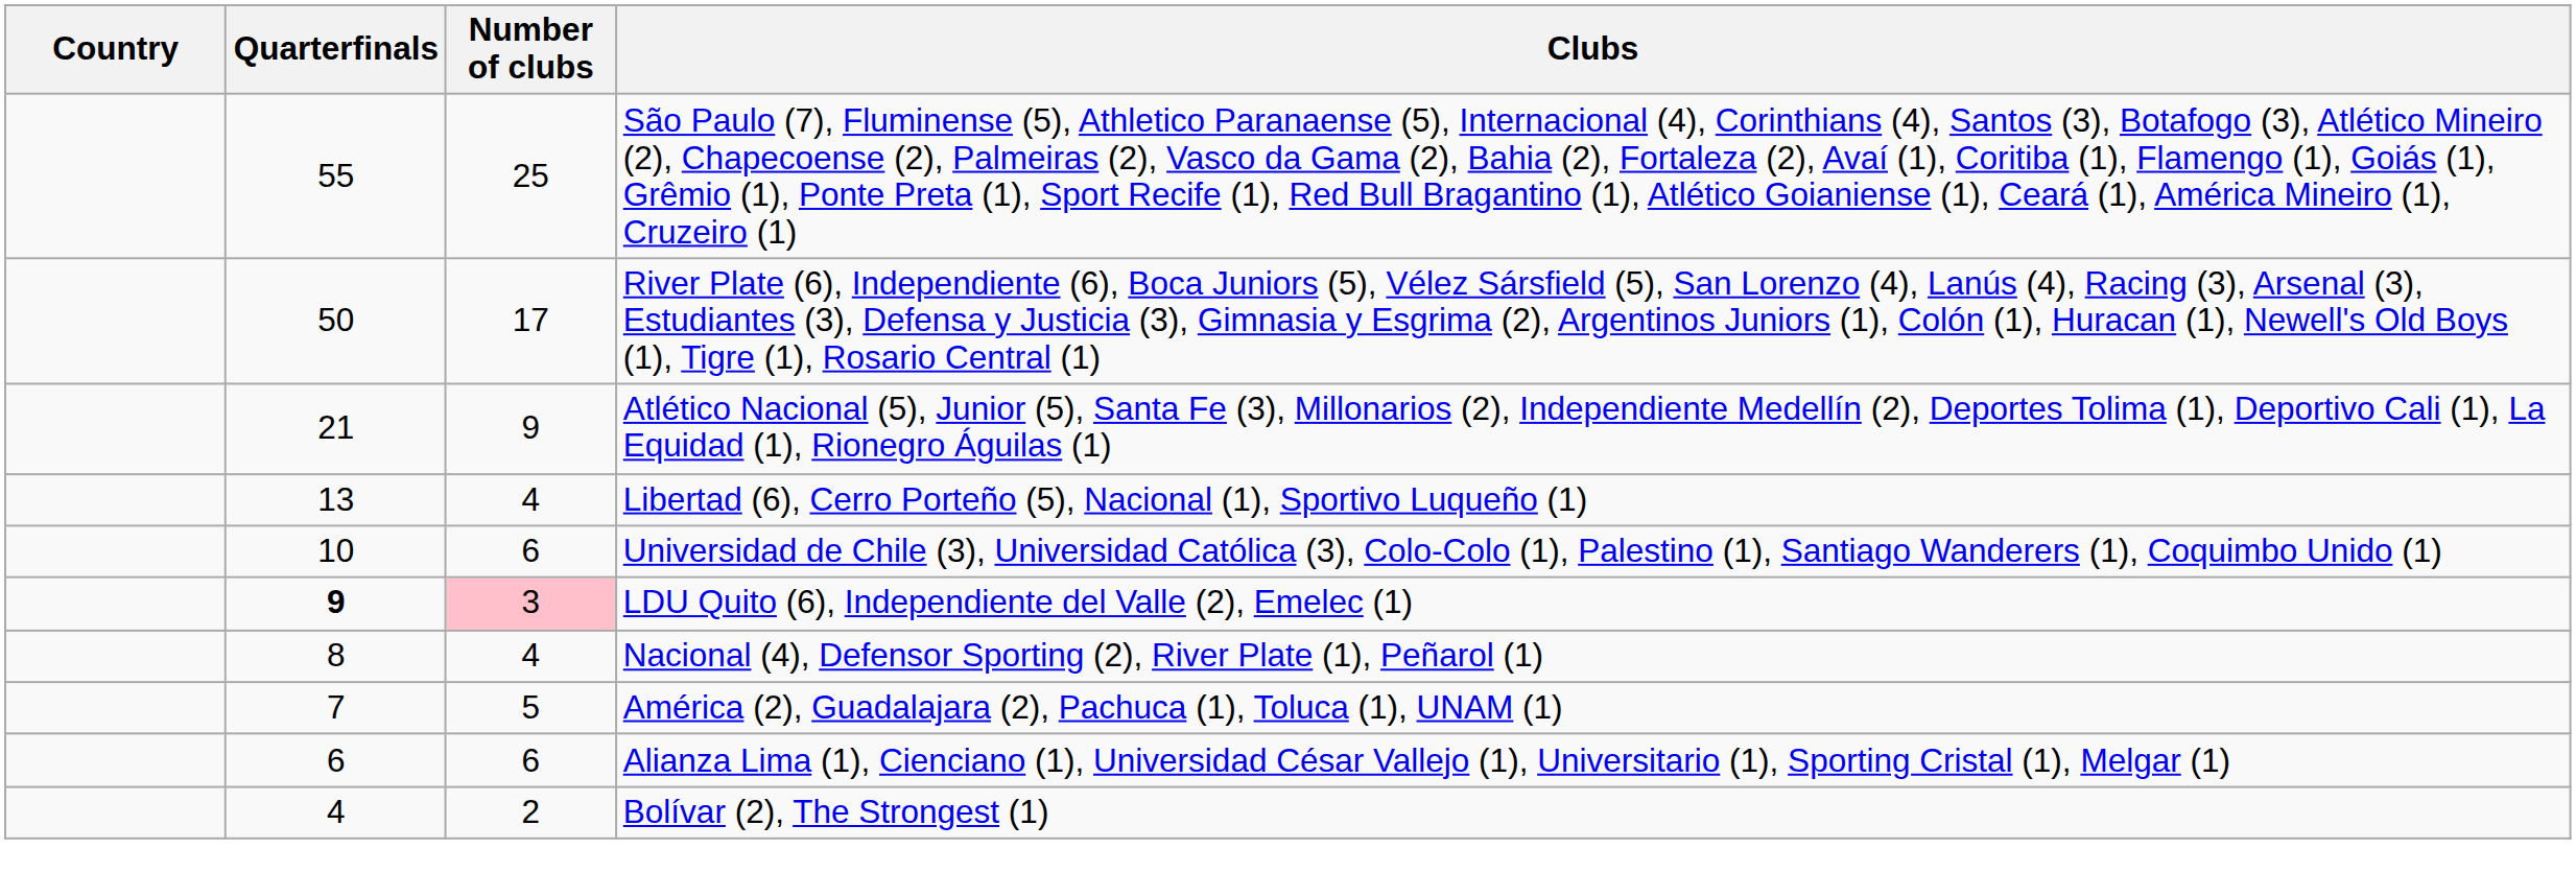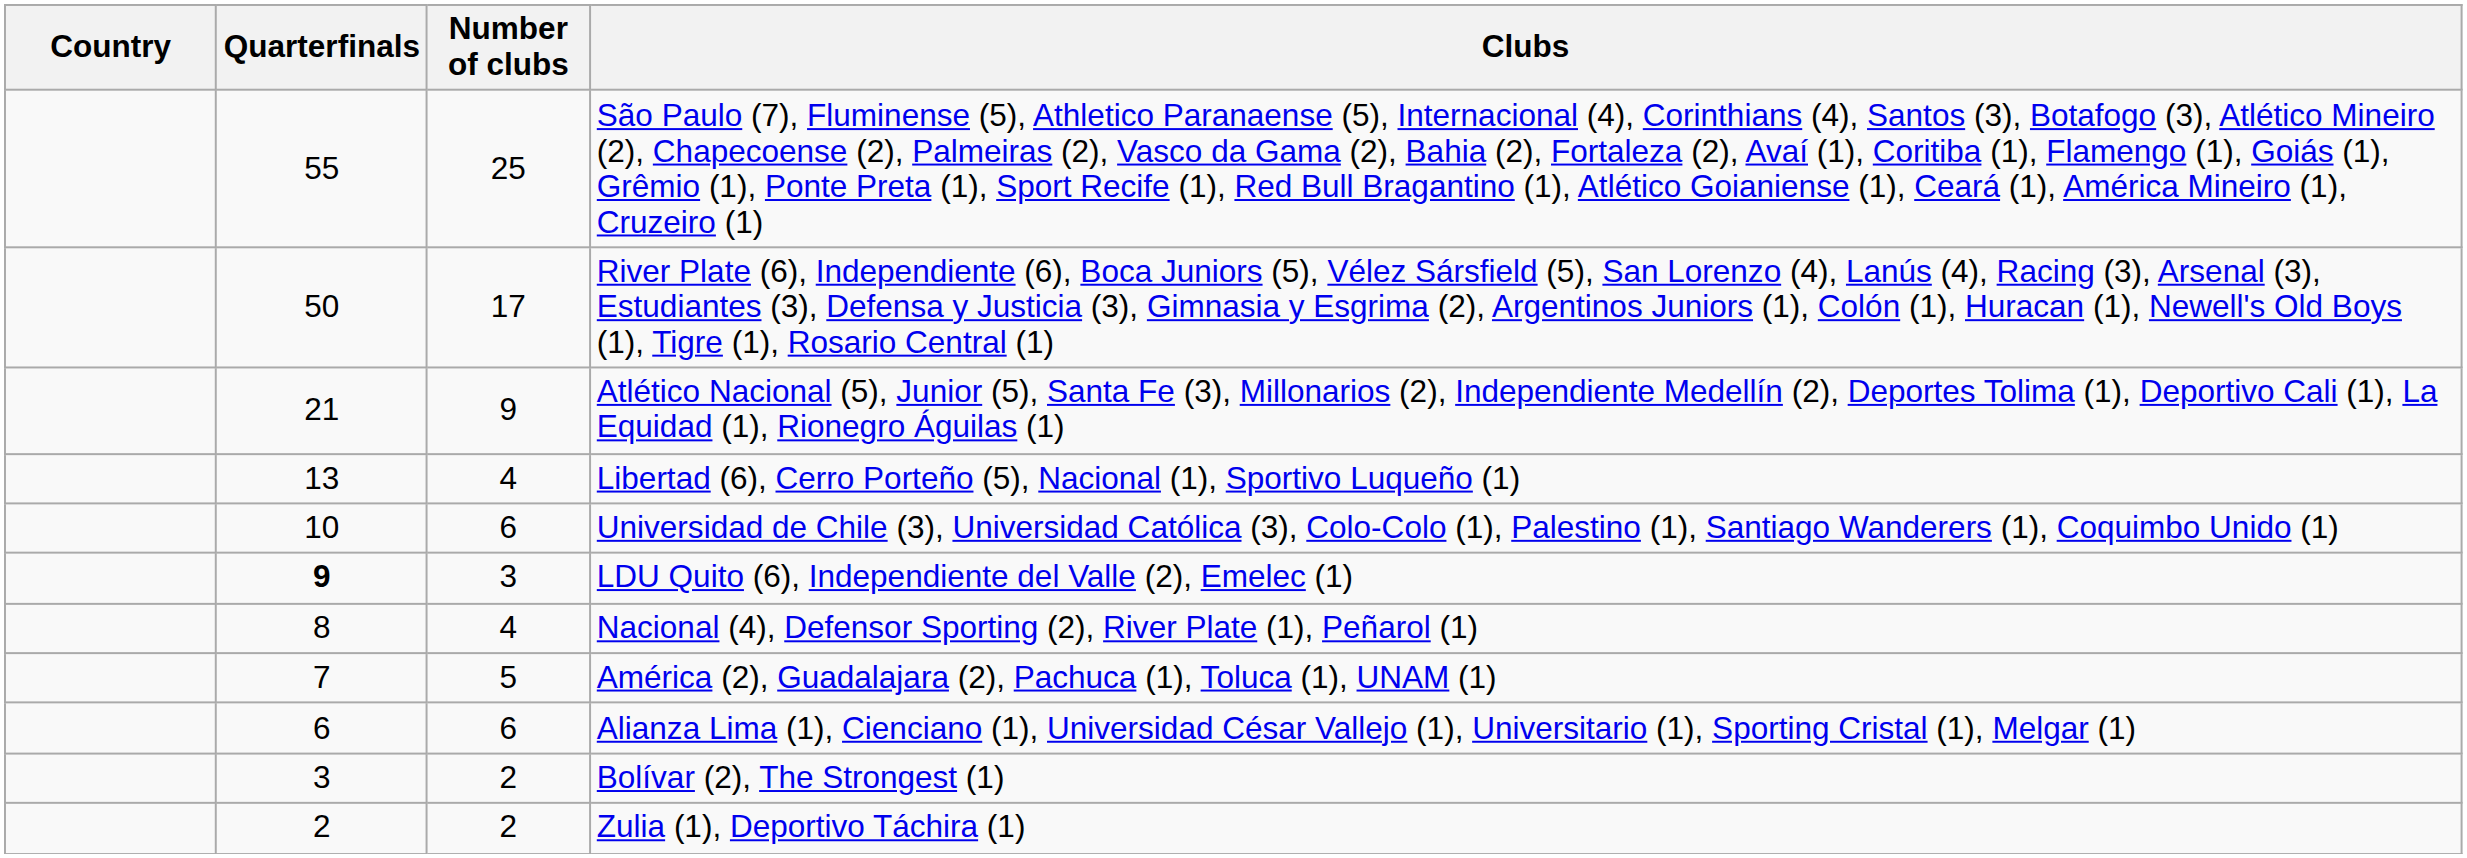LDU Quito (6), Independiente del Valle (2), Emelec (1) | Number of clubs: pink background -> no background
Bolívar (2), The Strongest (1) | Quarterfinals: 4 -> 3
+ row: 2 | 2 | Zulia (1), Deportivo Táchira (1)
